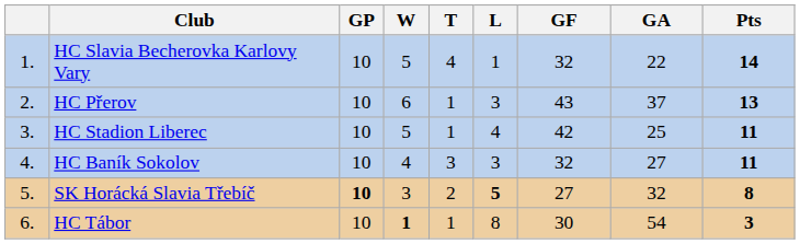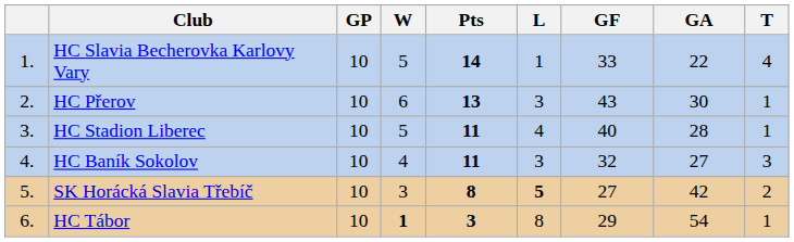columns swapped: T <-> Pts
HC Slavia Becherovka Karlovy Vary | GF: 32 -> 33
HC Přerov | GA: 37 -> 30
HC Stadion Liberec | GF: 42 -> 40
HC Stadion Liberec | GA: 25 -> 28
SK Horácká Slavia Třebíč | GP: bold -> normal
SK Horácká Slavia Třebíč | GA: 32 -> 42
HC Tábor | GF: 30 -> 29
